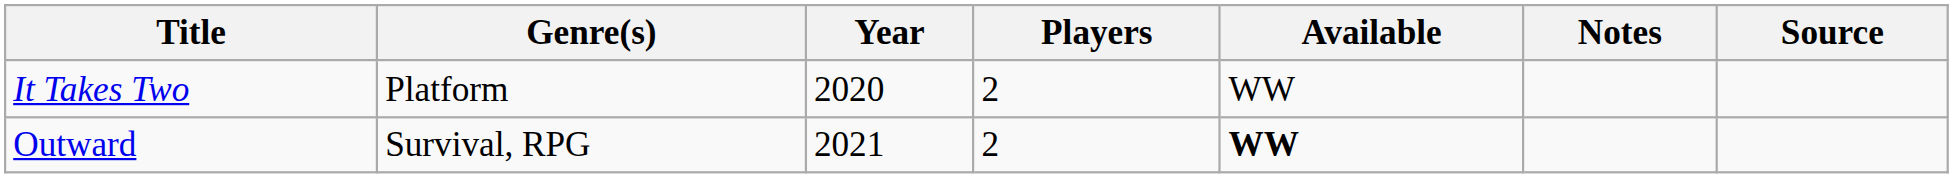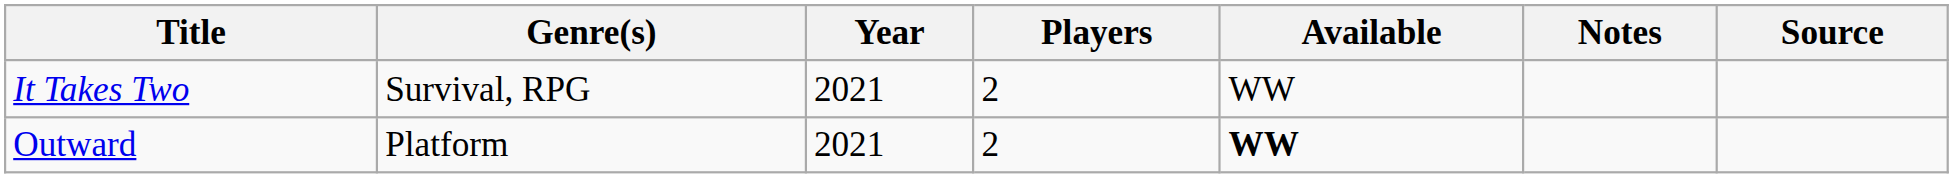It Takes Two | Genre(s): Platform -> Survival, RPG
It Takes Two | Year: 2020 -> 2021
Outward | Genre(s): Survival, RPG -> Platform
